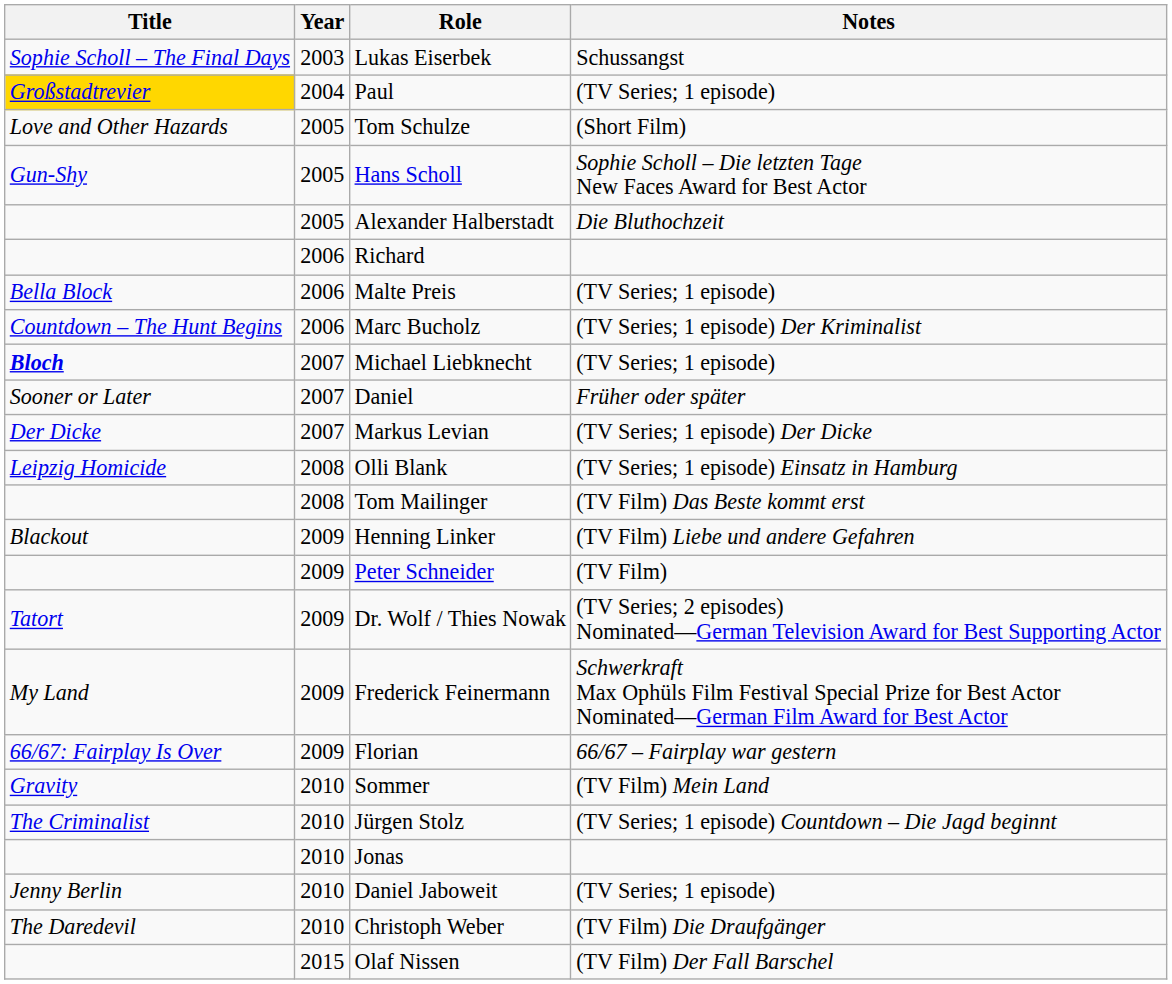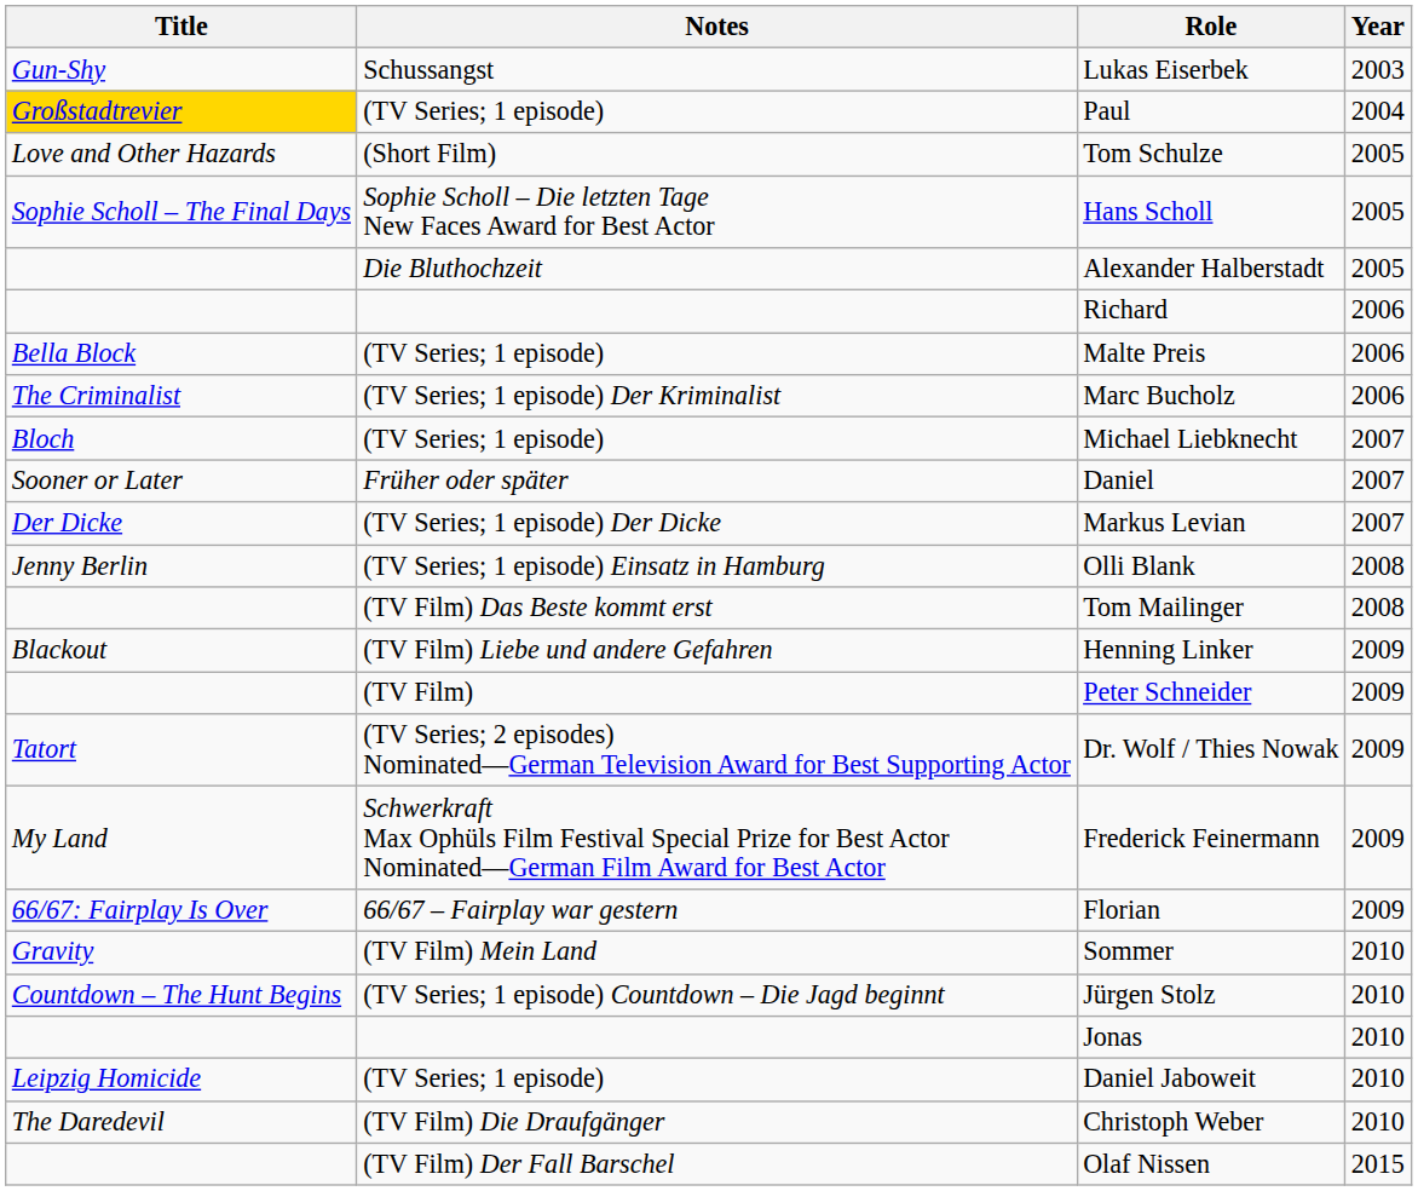columns swapped: Year <-> Notes
Lukas Eiserbek | Title: Sophie Scholl – The Final Days -> Gun-Shy
Hans Scholl | Title: Gun-Shy -> Sophie Scholl – The Final Days
Marc Bucholz | Title: Countdown – The Hunt Begins -> The Criminalist
Michael Liebknecht | Title: bold -> normal
Olli Blank | Title: Leipzig Homicide -> Jenny Berlin
Jürgen Stolz | Title: The Criminalist -> Countdown – The Hunt Begins
Daniel Jaboweit | Title: Jenny Berlin -> Leipzig Homicide
